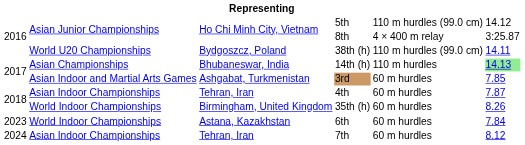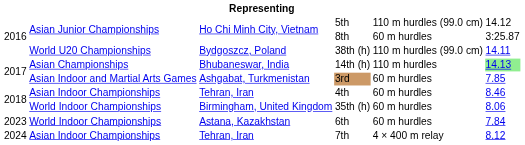8th | column 5: 4 × 400 m relay -> 60 m hurdles
4th | column 6: 7.87 -> 8.46
35th (h) | column 6: 8.26 -> 8.06
7th | column 5: 60 m hurdles -> 4 × 400 m relay
